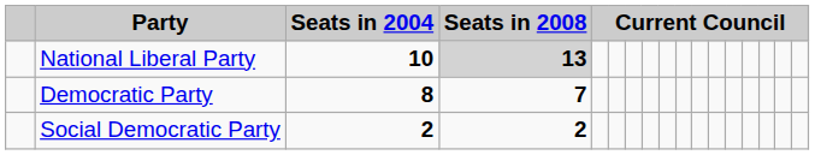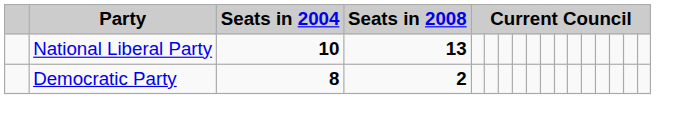National Liberal Party | Seats in 2008: lightgrey background -> no background
Democratic Party | Seats in 2008: 7 -> 2
- row: Social Democratic Party | 2 | 2
